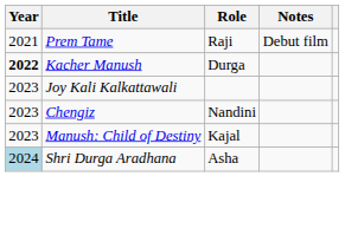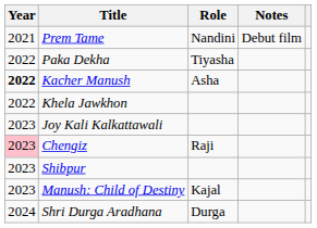Prem Tame | Role: Raji -> Nandini
+ row: 2022 | Paka Dekha | Tiyasha
Kacher Manush | Role: Durga -> Asha
+ row: 2022 | Khela Jawkhon
Chengiz | Year: no background -> pink background
Chengiz | Role: Nandini -> Raji
+ row: 2023 | Shibpur
Shri Durga Aradhana | Year: lightblue background -> no background
Shri Durga Aradhana | Role: Asha -> Durga
